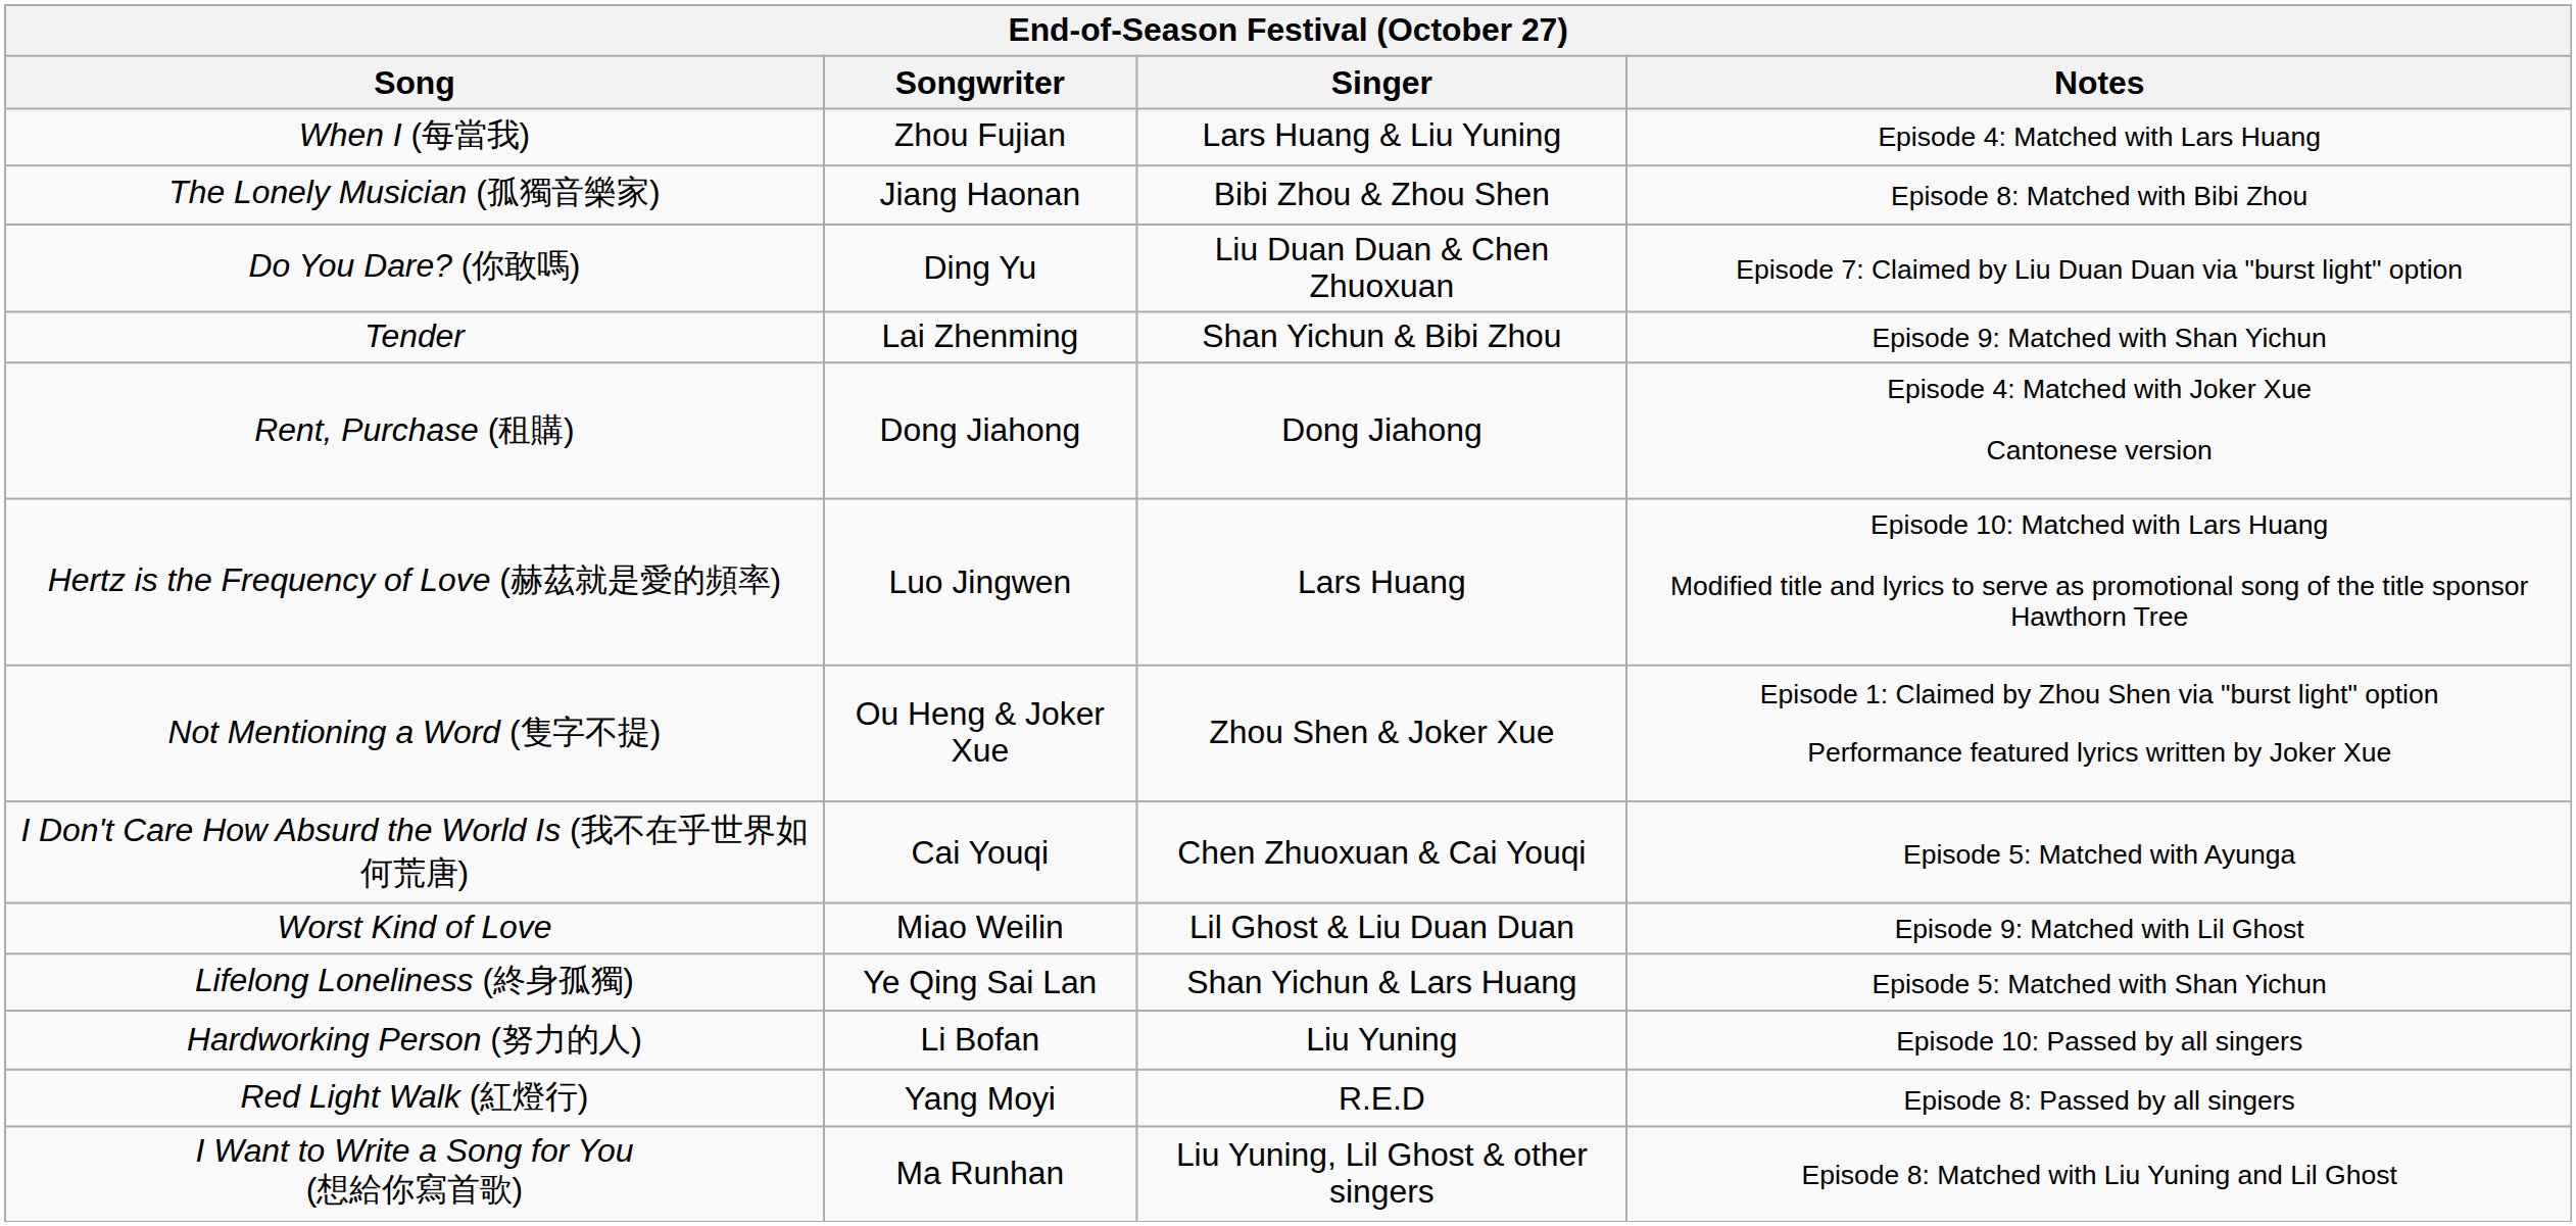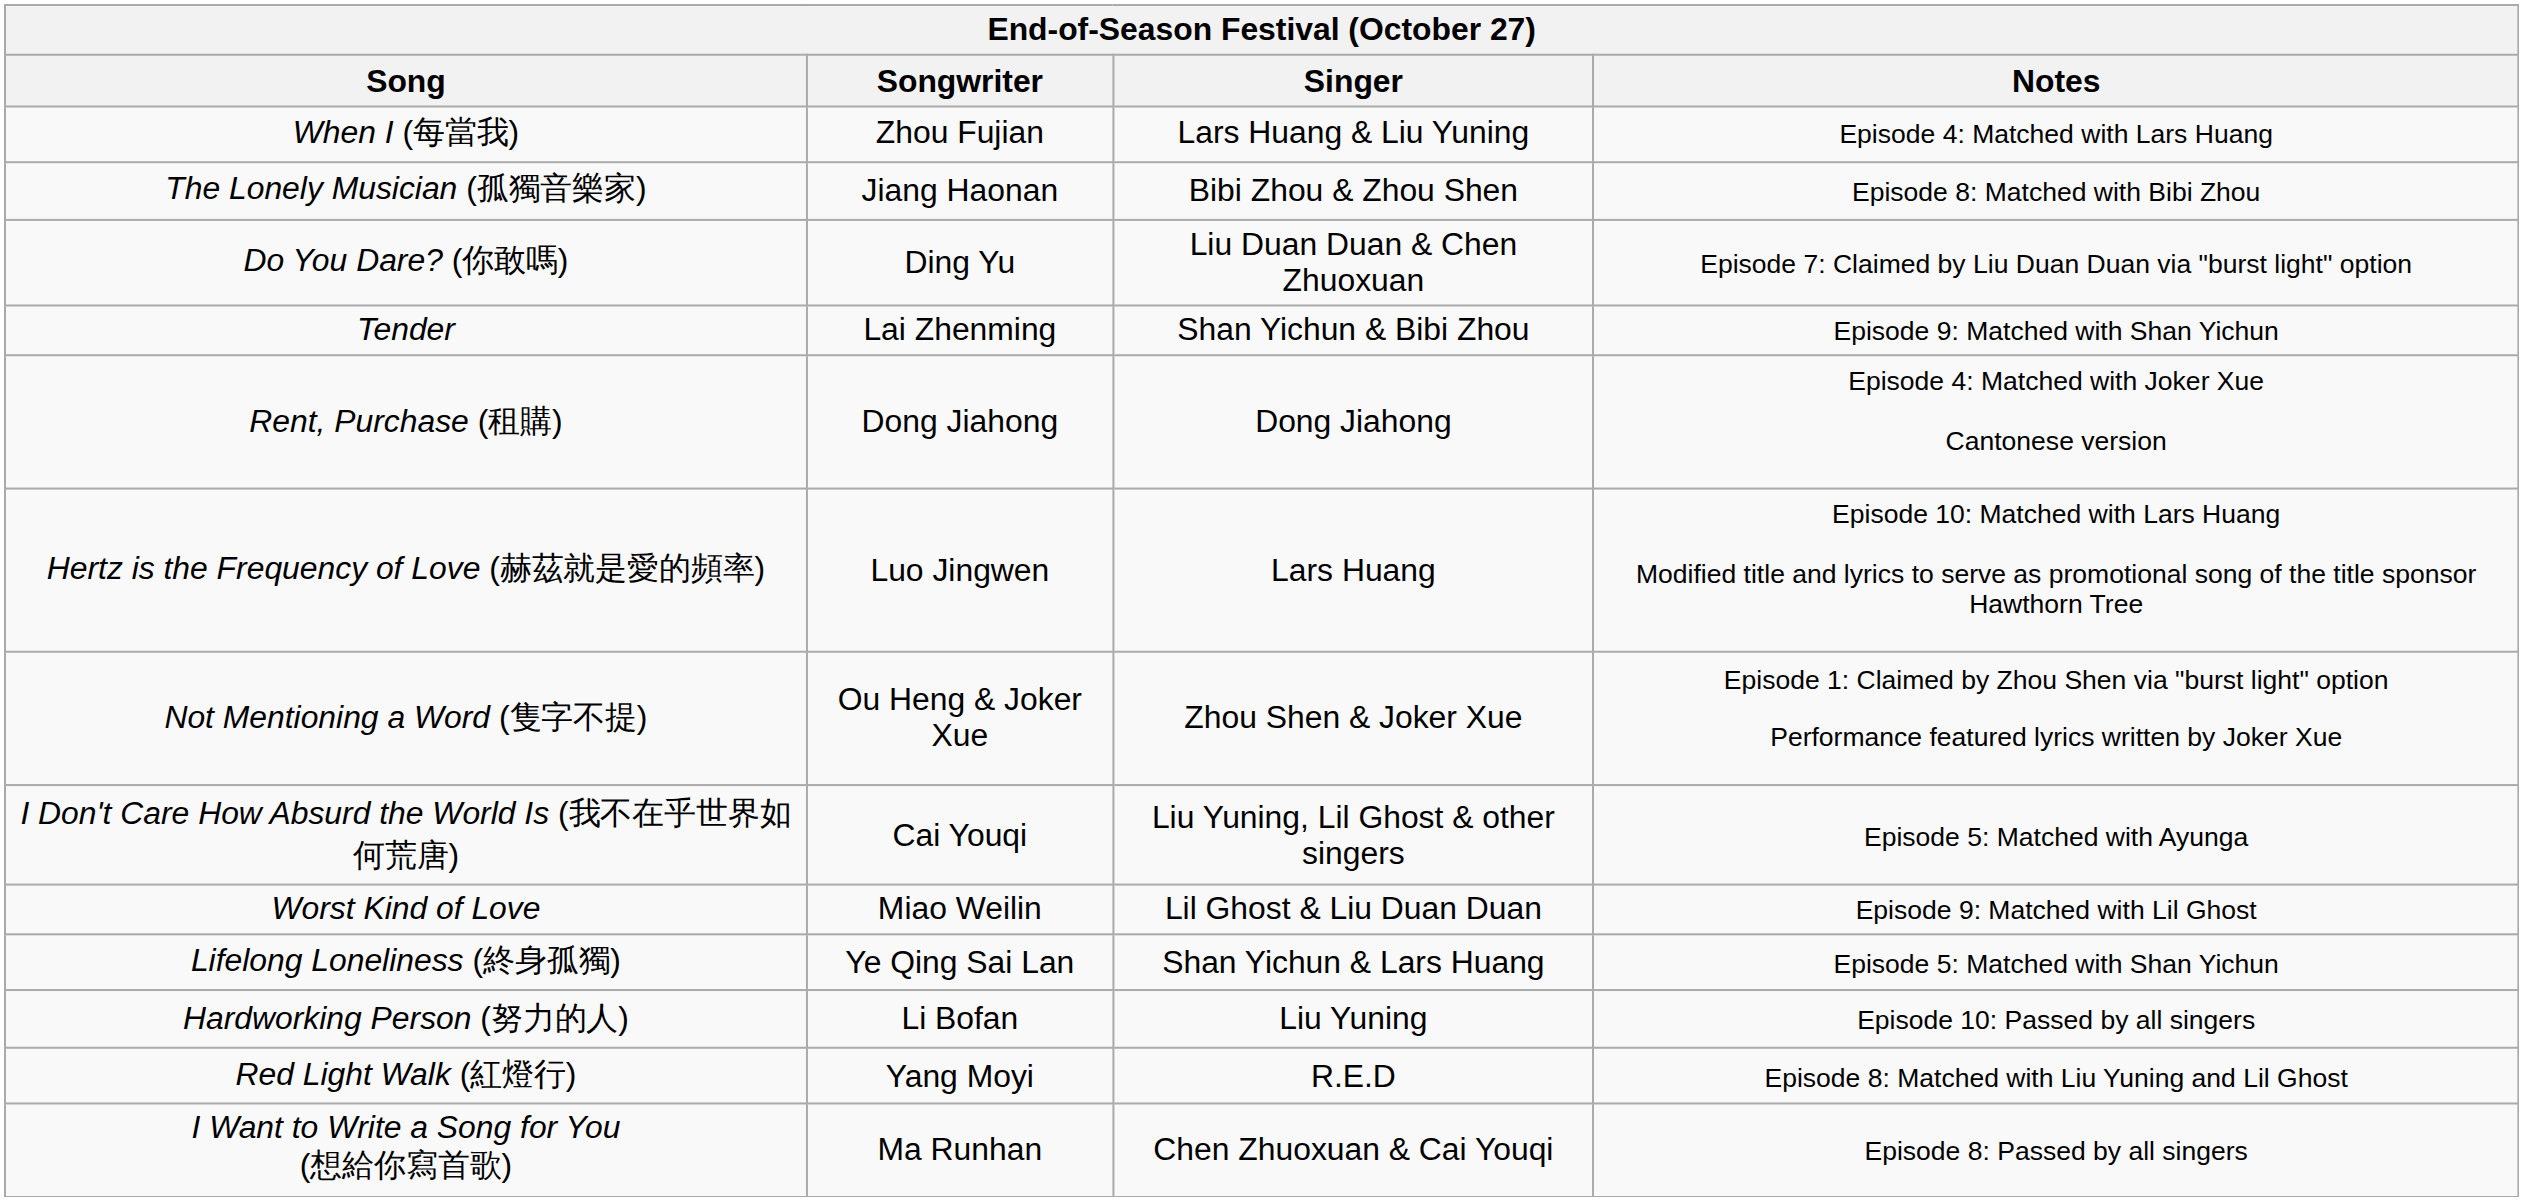I Don't Care How Absurd the World Is (我不在乎世界如何荒唐) | Singer: Chen Zhuoxuan & Cai Youqi -> Liu Yuning, Lil Ghost & other singers
Red Light Walk (紅燈行) | Notes: Episode 8: Passed by all singers -> Episode 8: Matched with Liu Yuning and Lil Ghost
I Want to Write a Song for You (想給你寫首歌) | Singer: Liu Yuning, Lil Ghost & other singers -> Chen Zhuoxuan & Cai Youqi
I Want to Write a Song for You (想給你寫首歌) | Notes: Episode 8: Matched with Liu Yuning and Lil Ghost -> Episode 8: Passed by all singers
